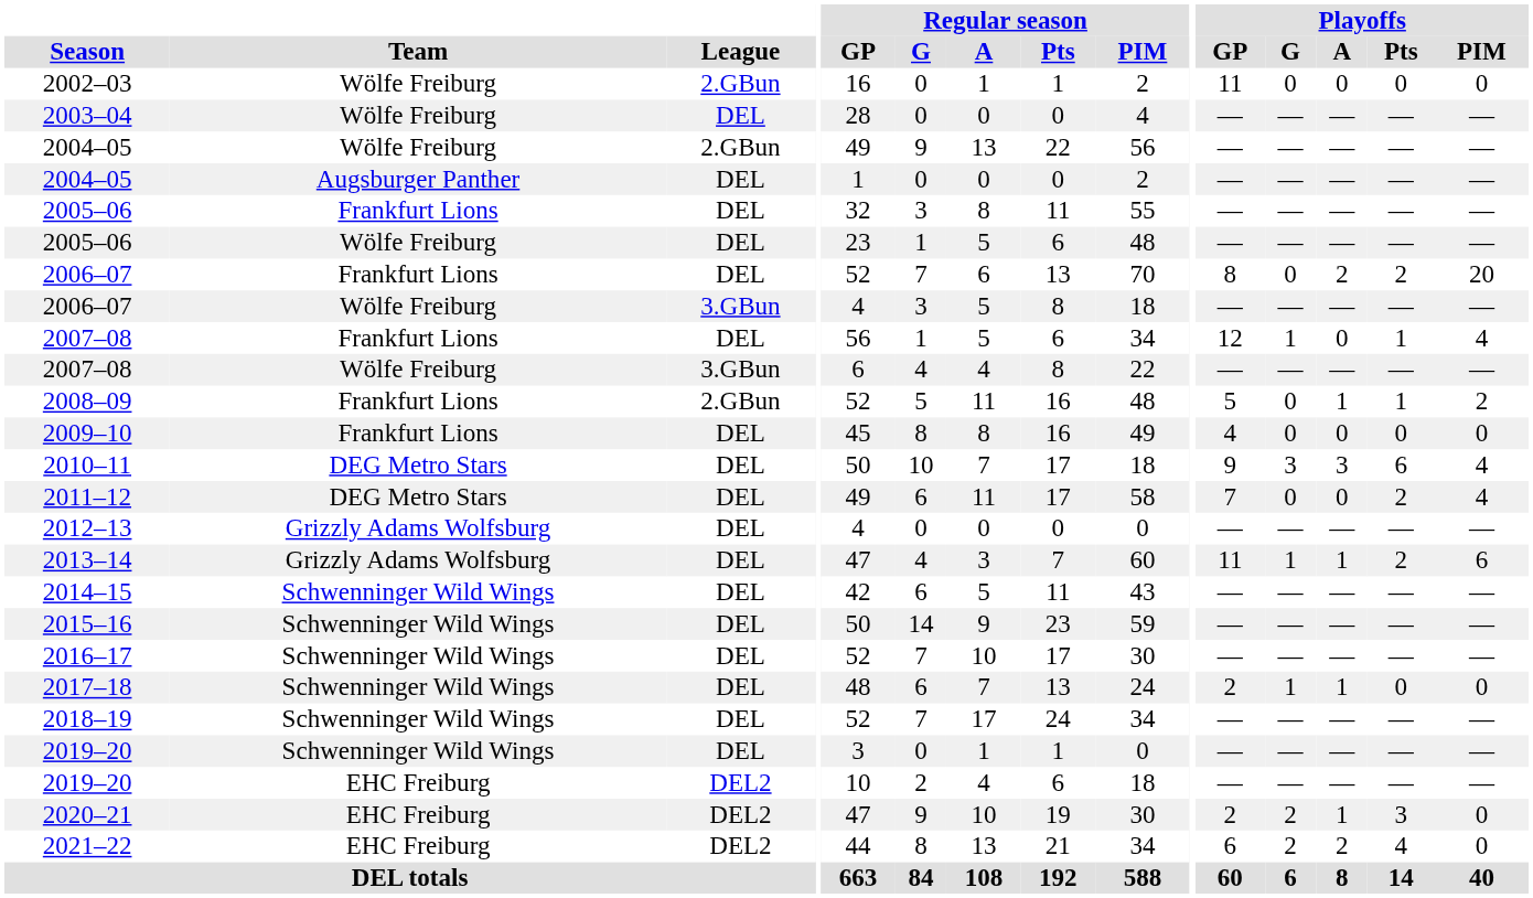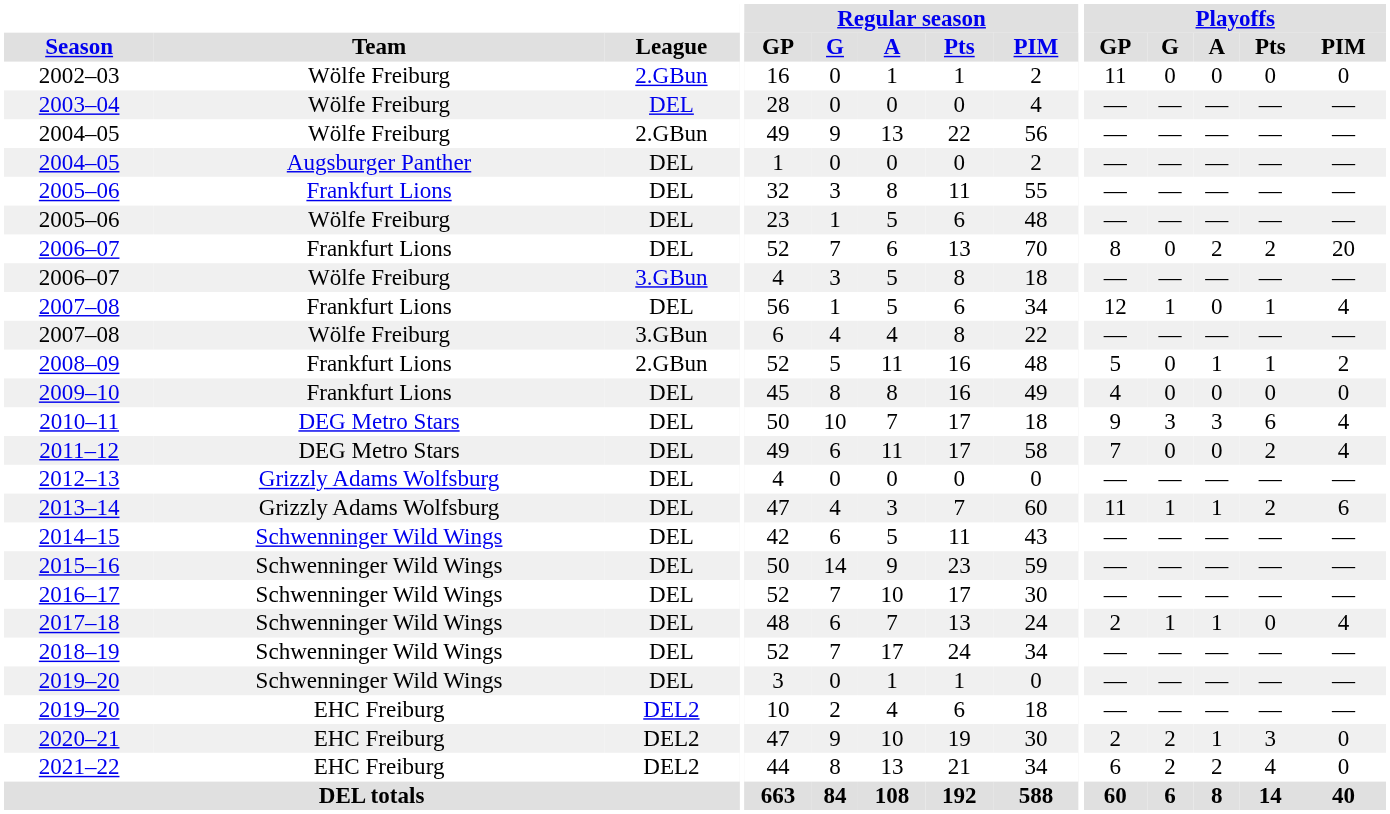2017–18 | Playoffs / PIM: 0 -> 4
